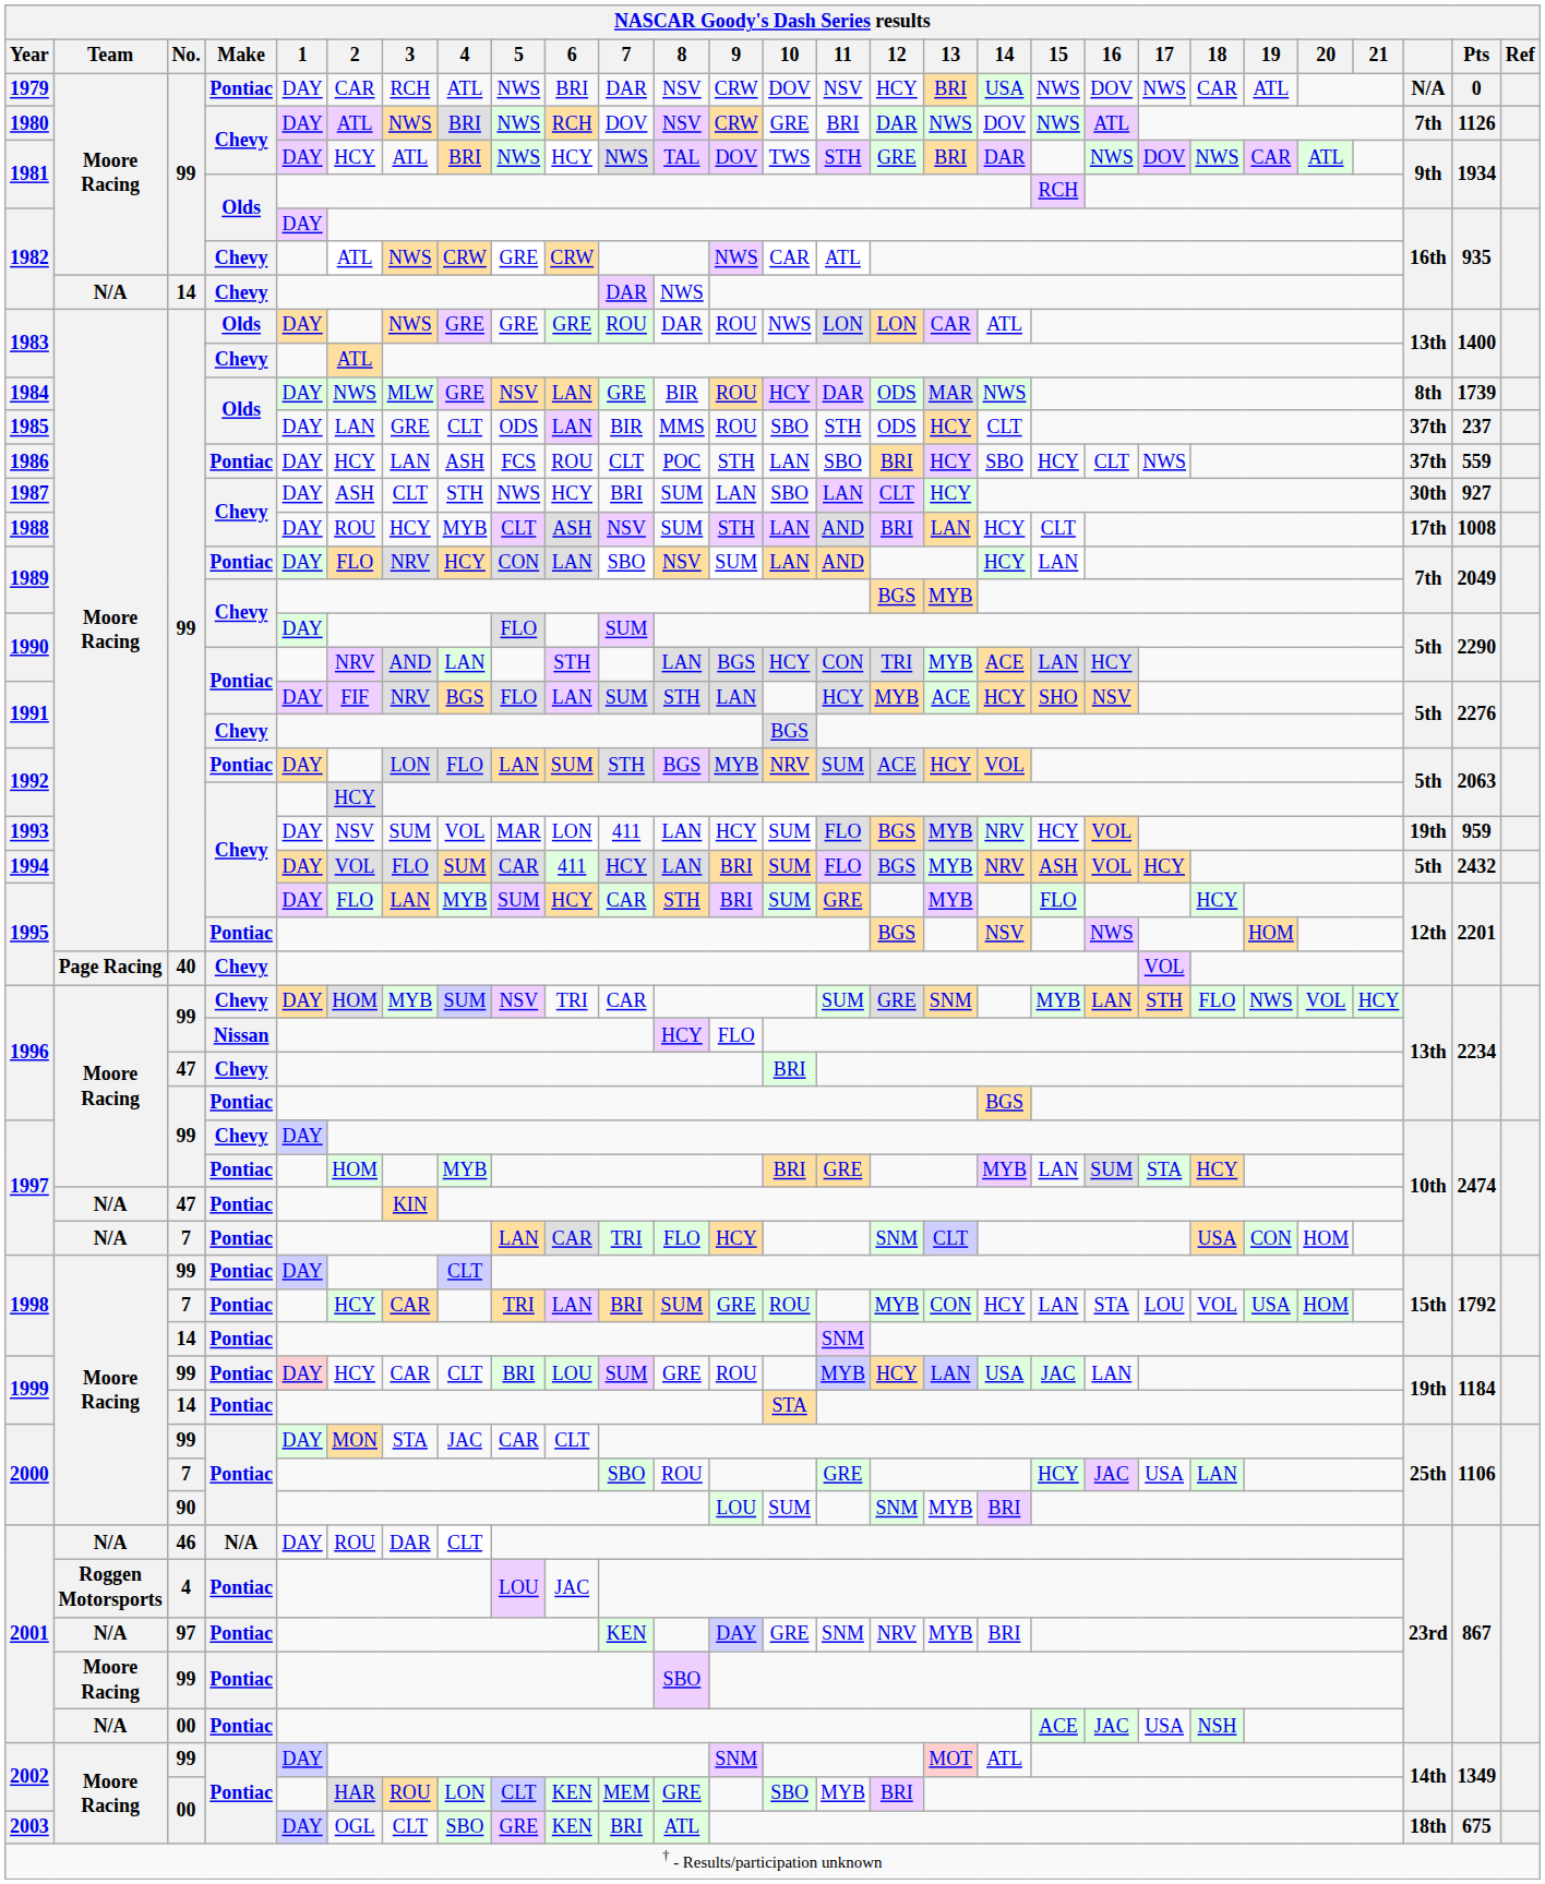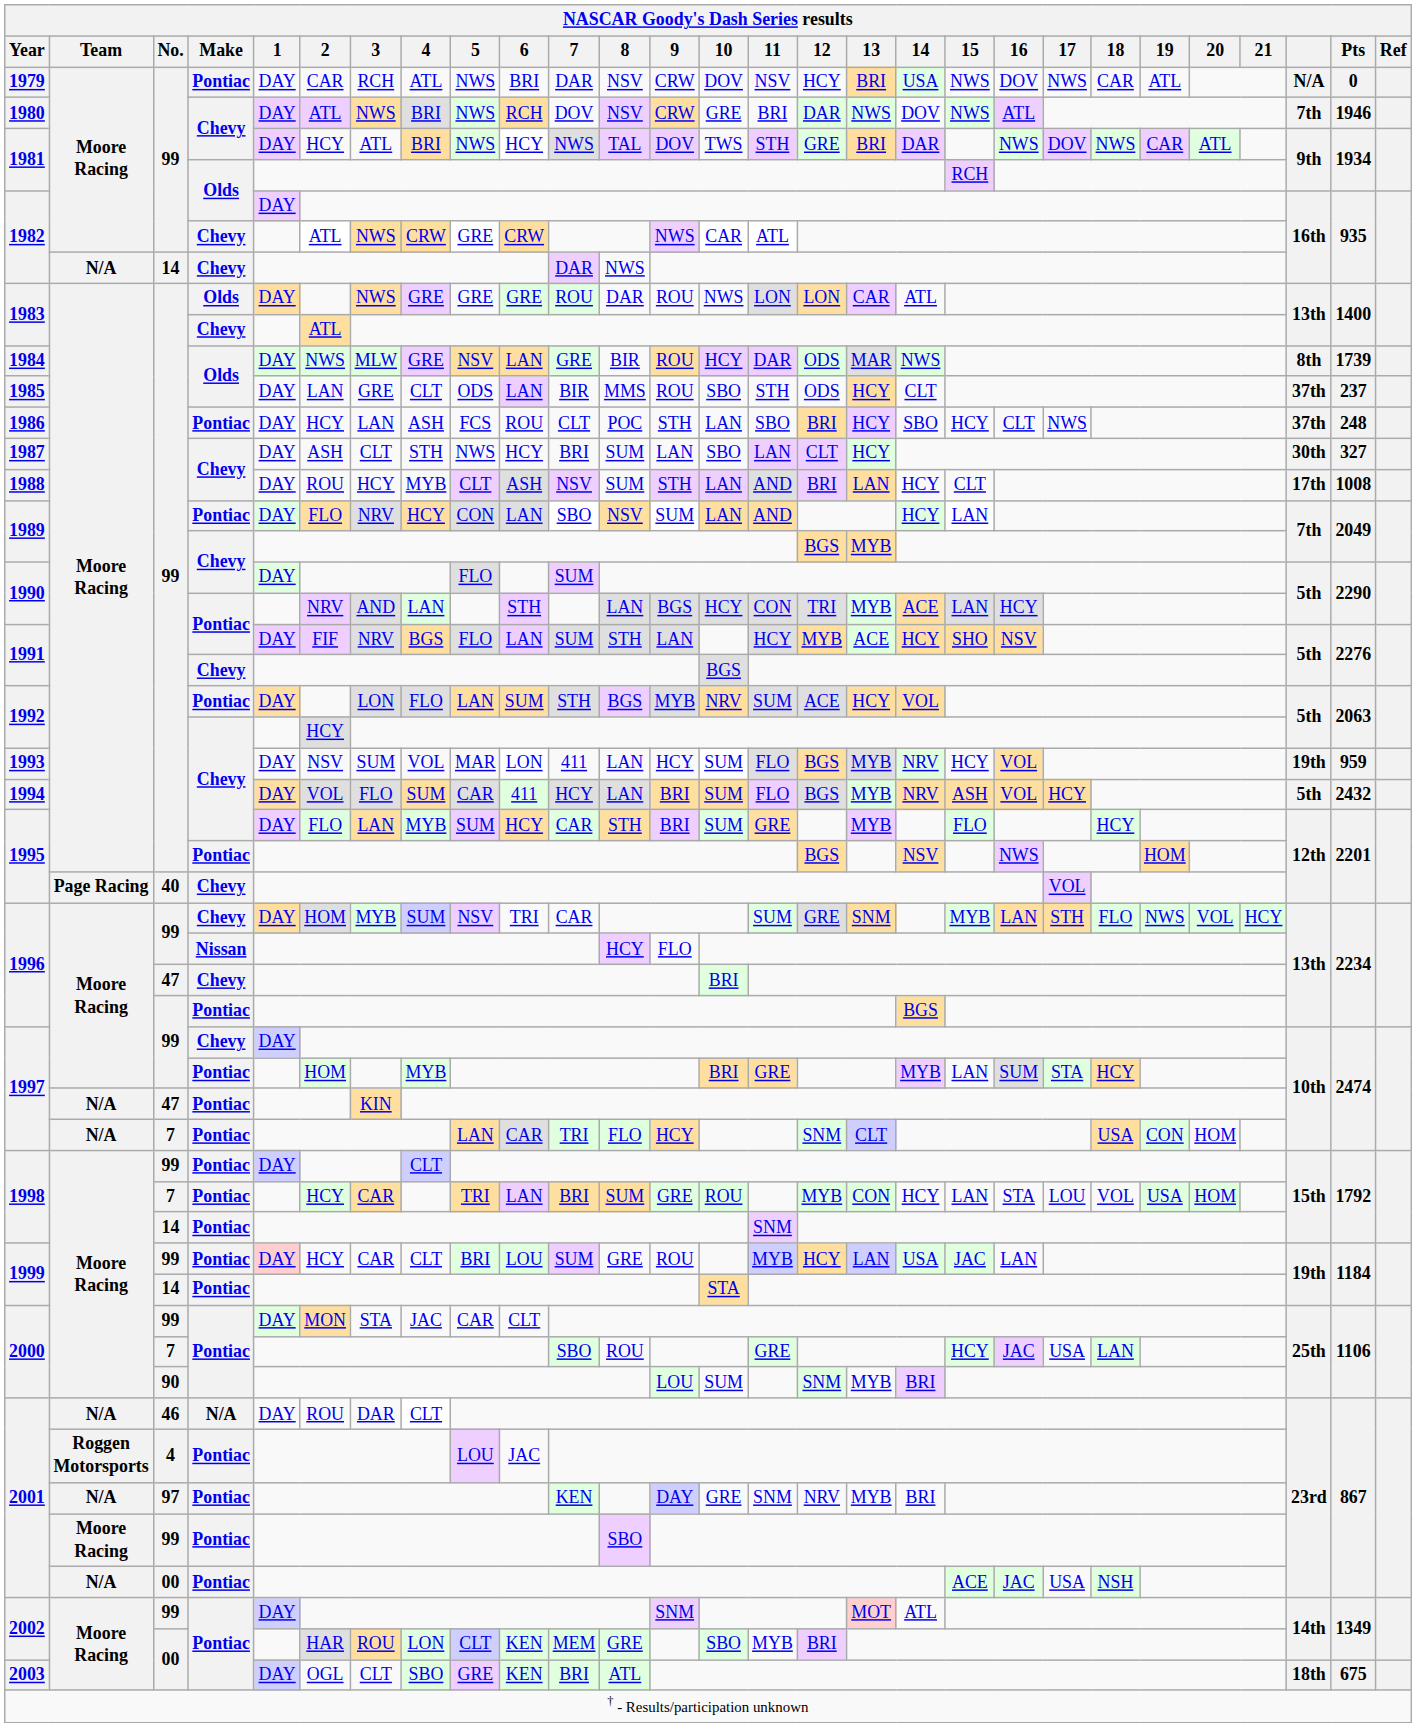1980 | NASCAR Goody's Dash Series results / Pts: 1126 -> 1946
1986 | NASCAR Goody's Dash Series results / Pts: 559 -> 248
1987 | NASCAR Goody's Dash Series results / Pts: 927 -> 327
